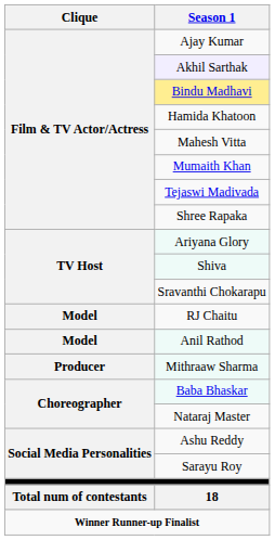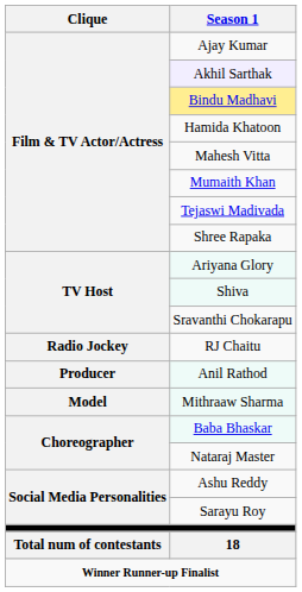RJ Chaitu | Clique: Model -> Radio Jockey
Anil Rathod | Clique: Model -> Producer
Mithraaw Sharma | Clique: Producer -> Model
